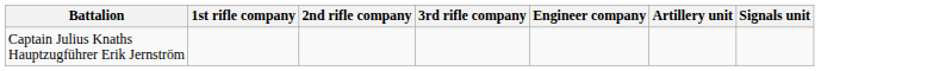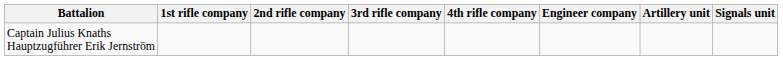+ column: 4th rifle company
